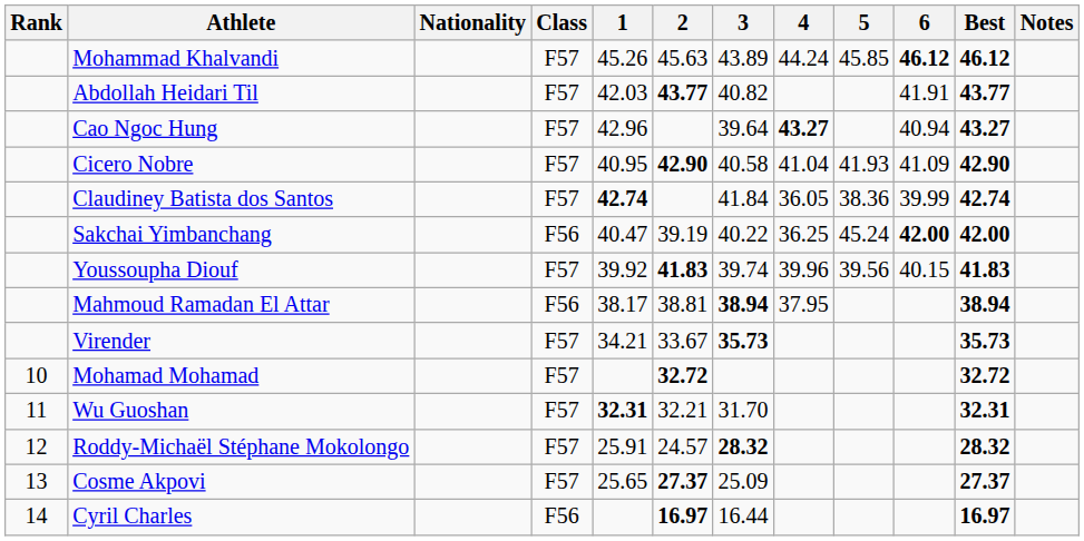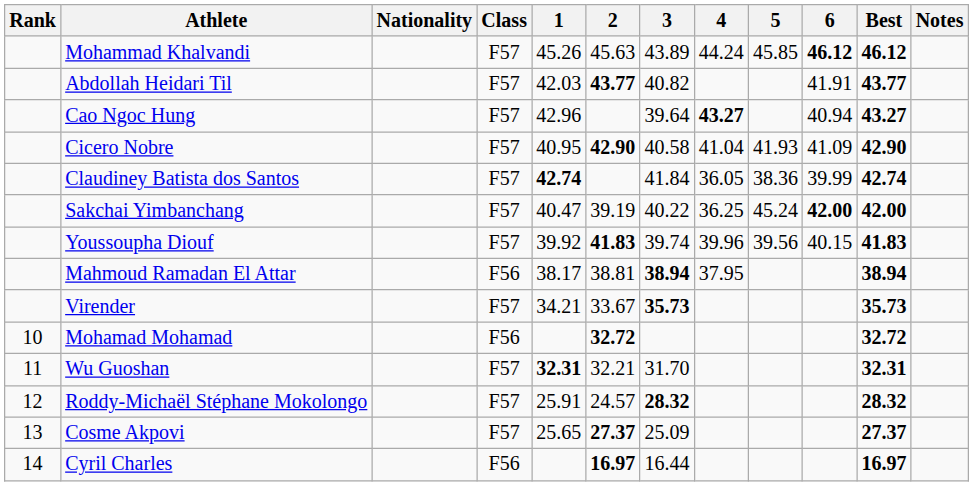Sakchai Yimbanchang | Class: F56 -> F57
Mohamad Mohamad | Class: F57 -> F56
